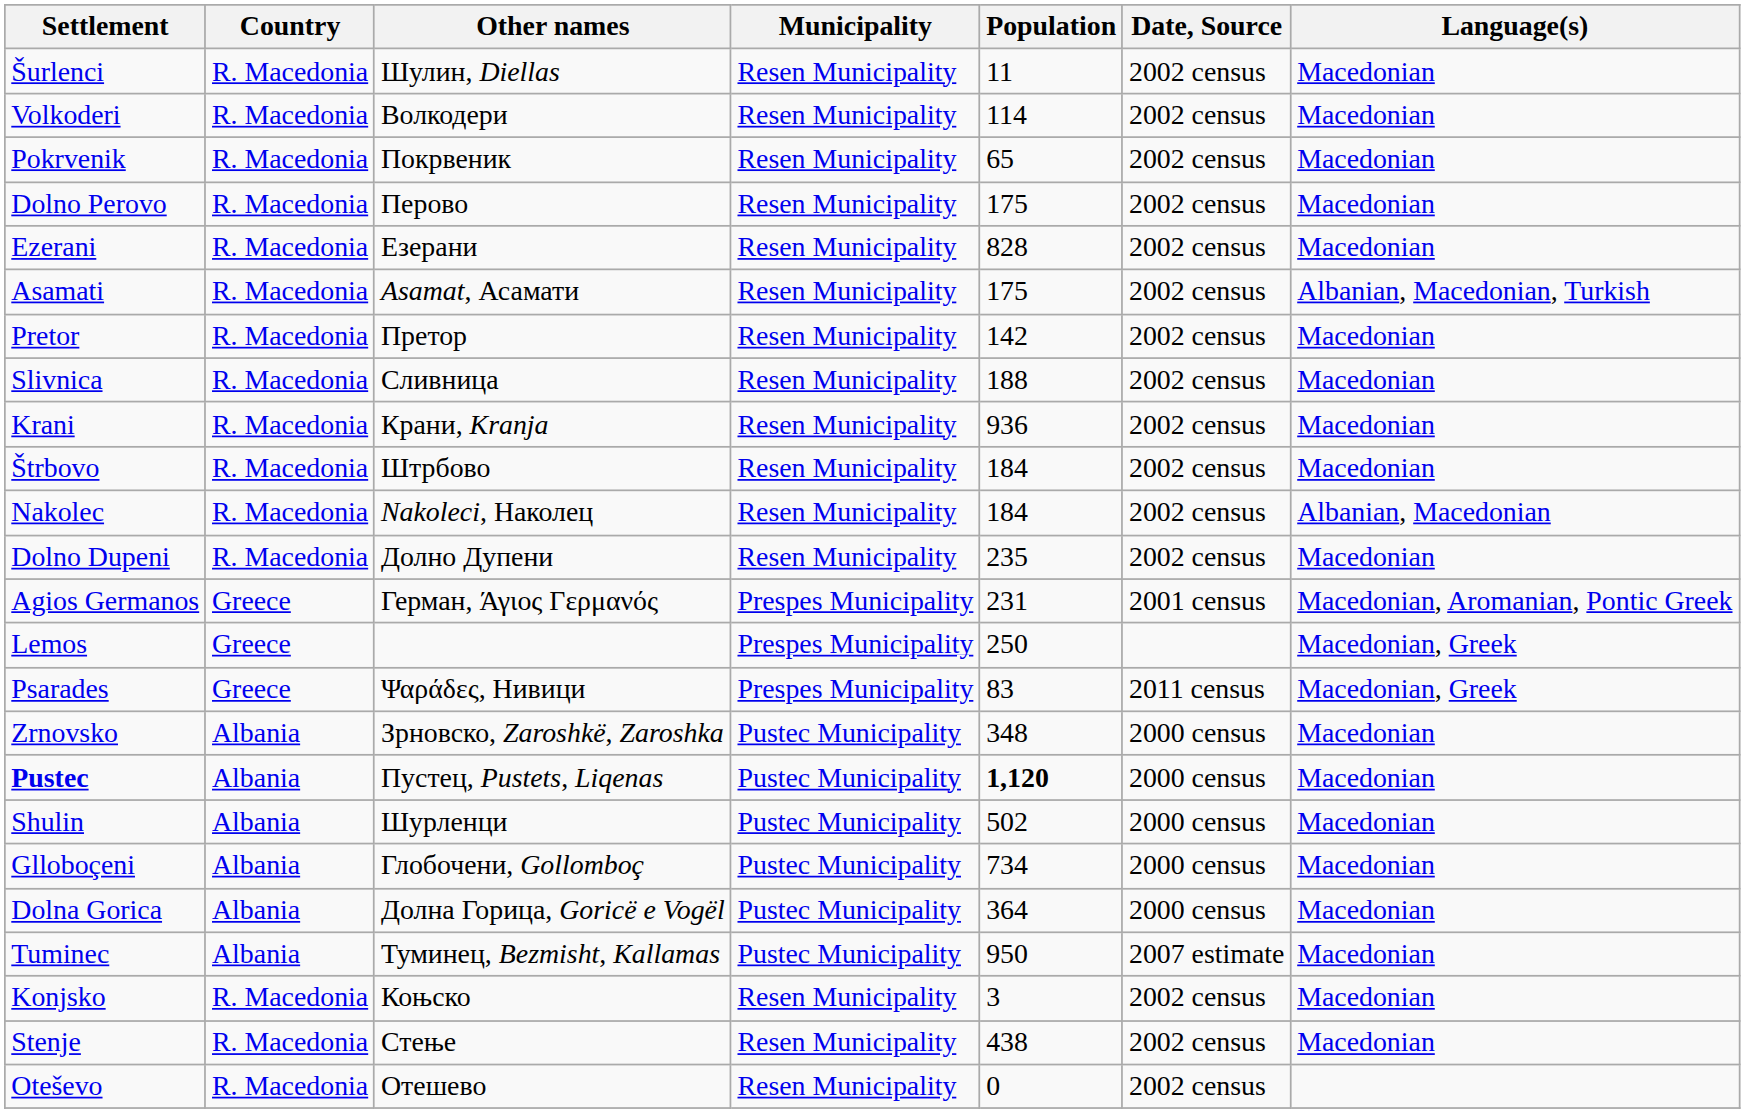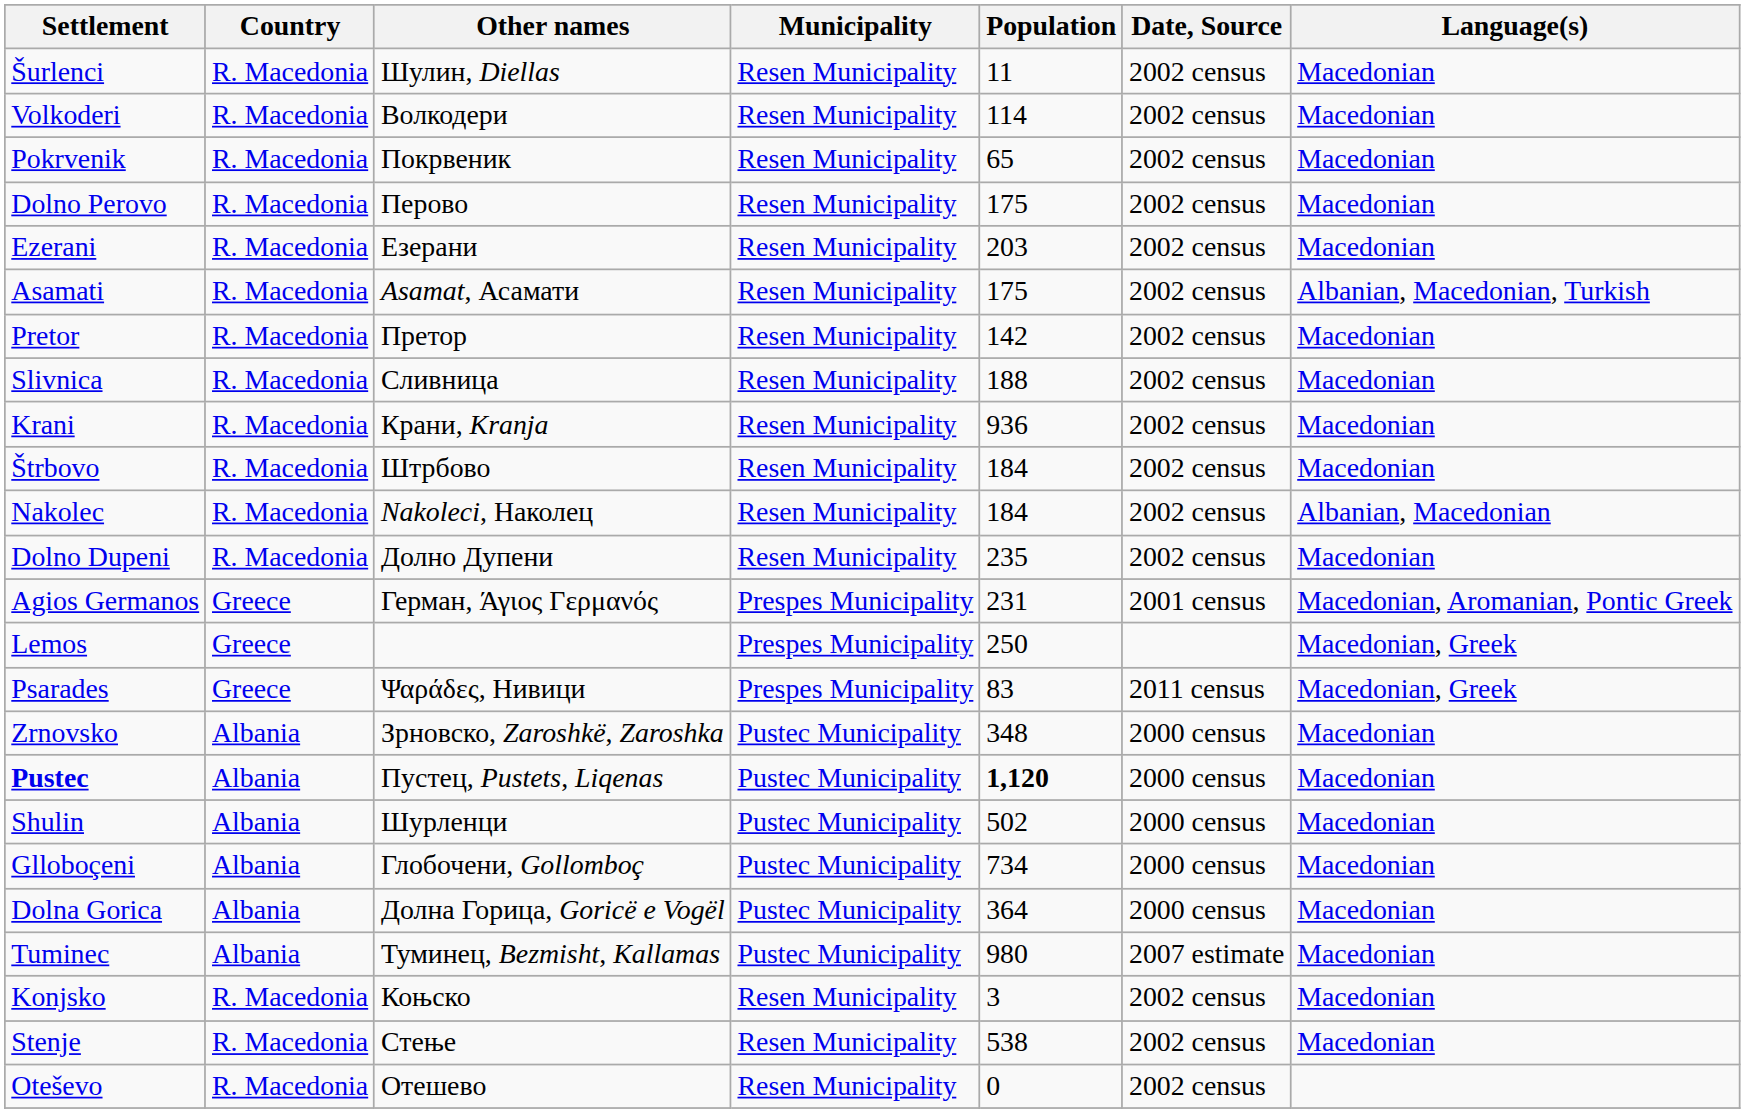Ezerani | Population: 828 -> 203
Tuminec | Population: 950 -> 980
Stenje | Population: 438 -> 538
